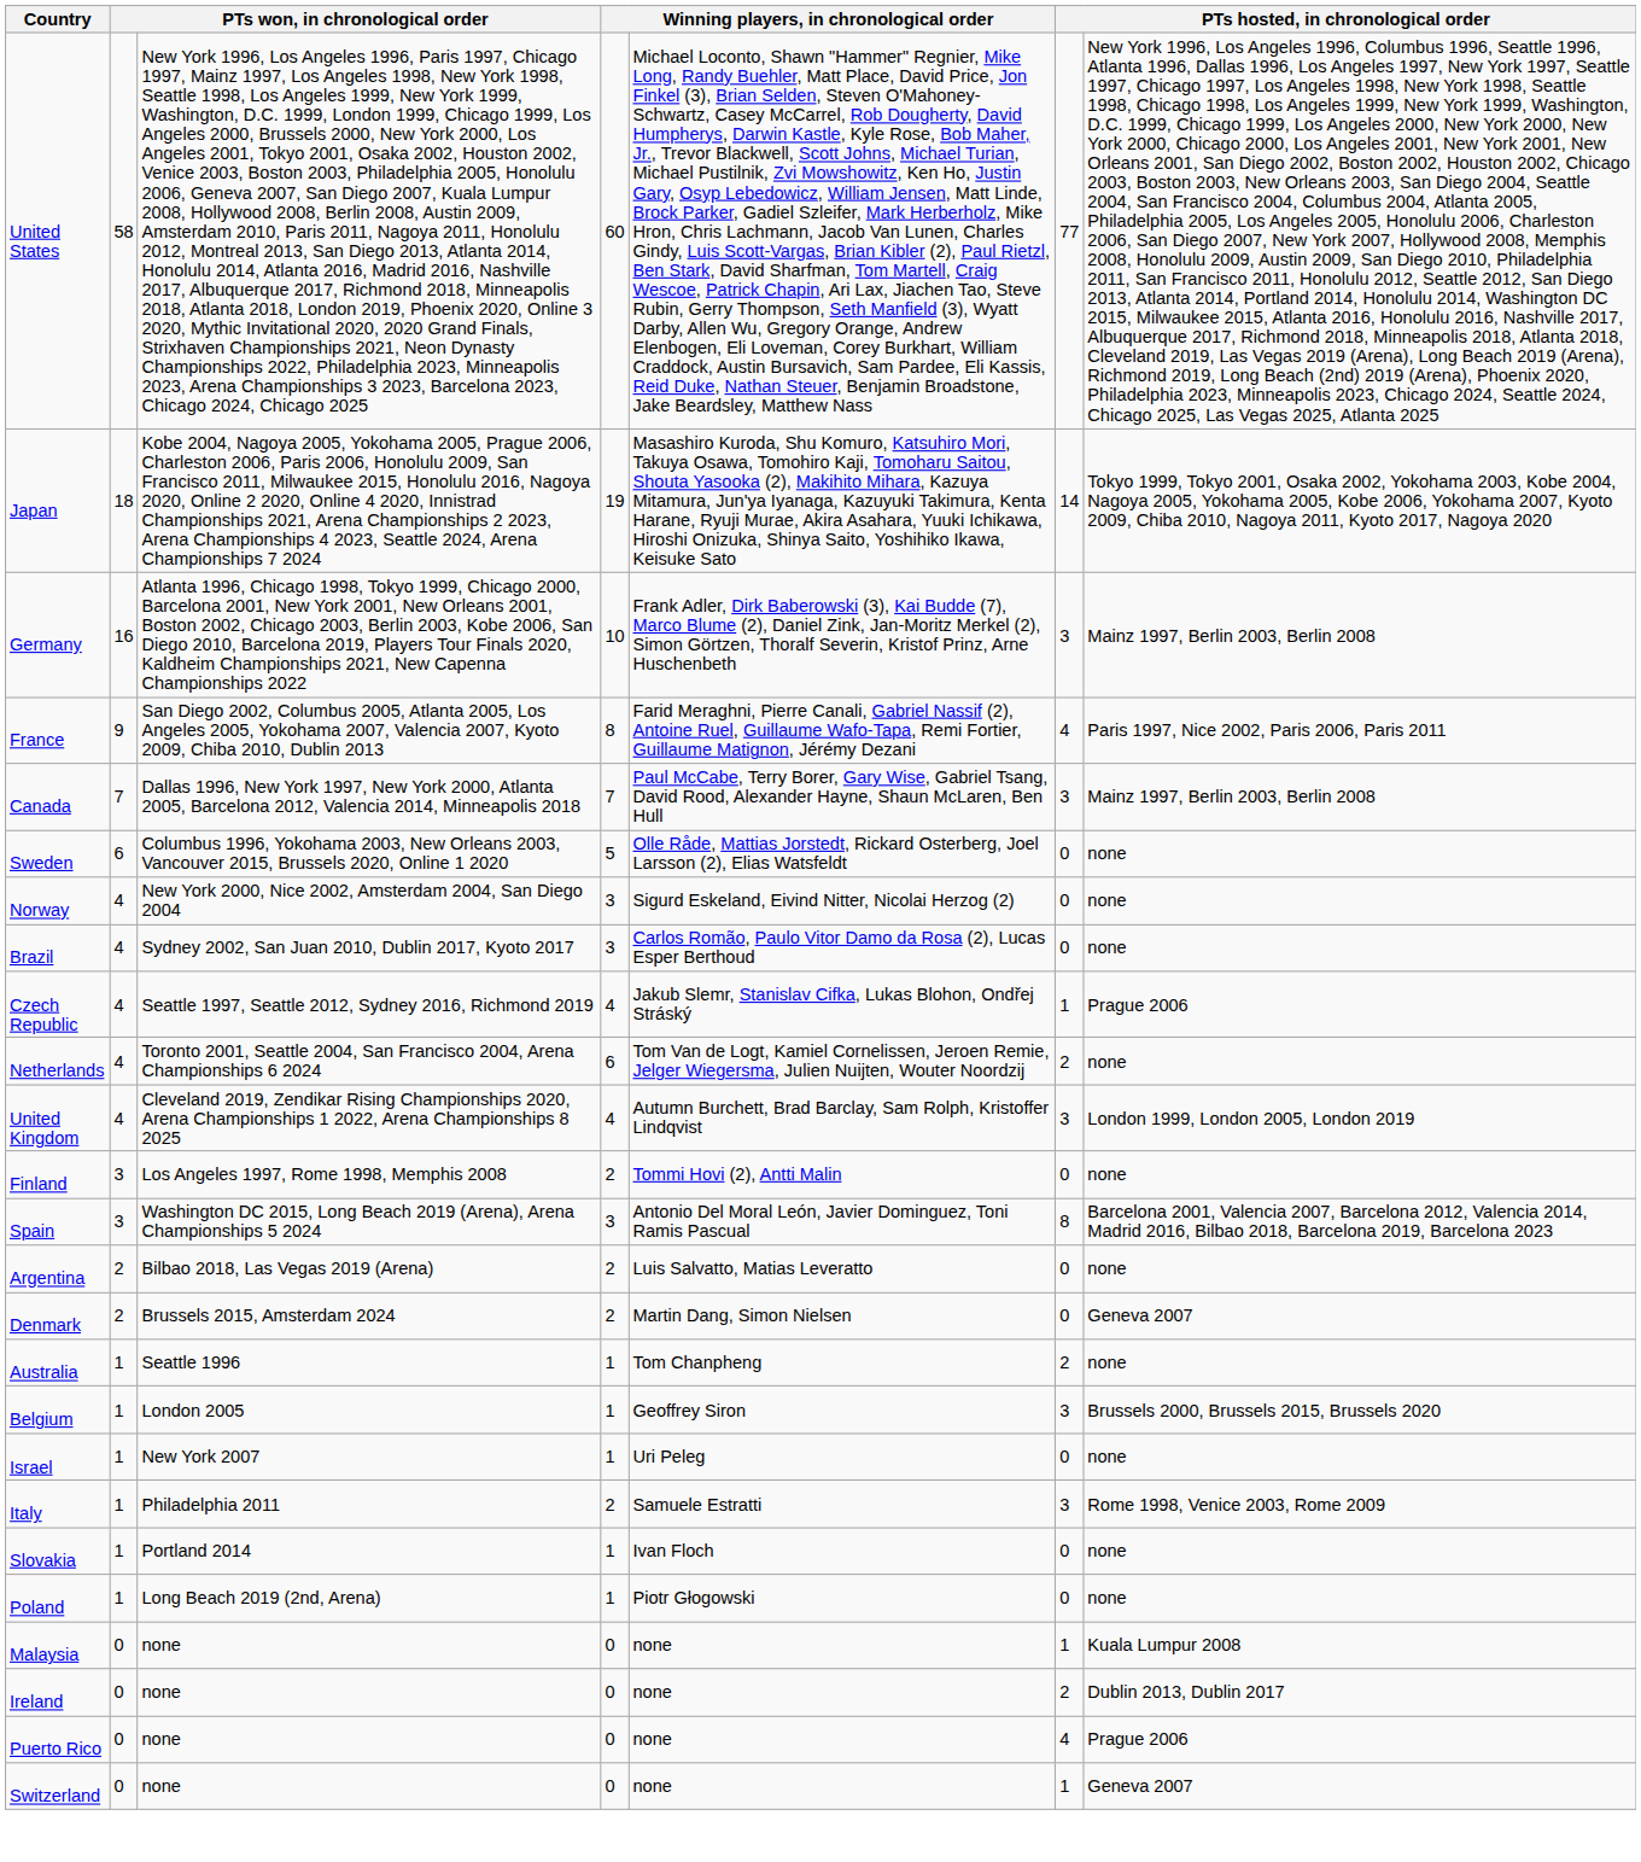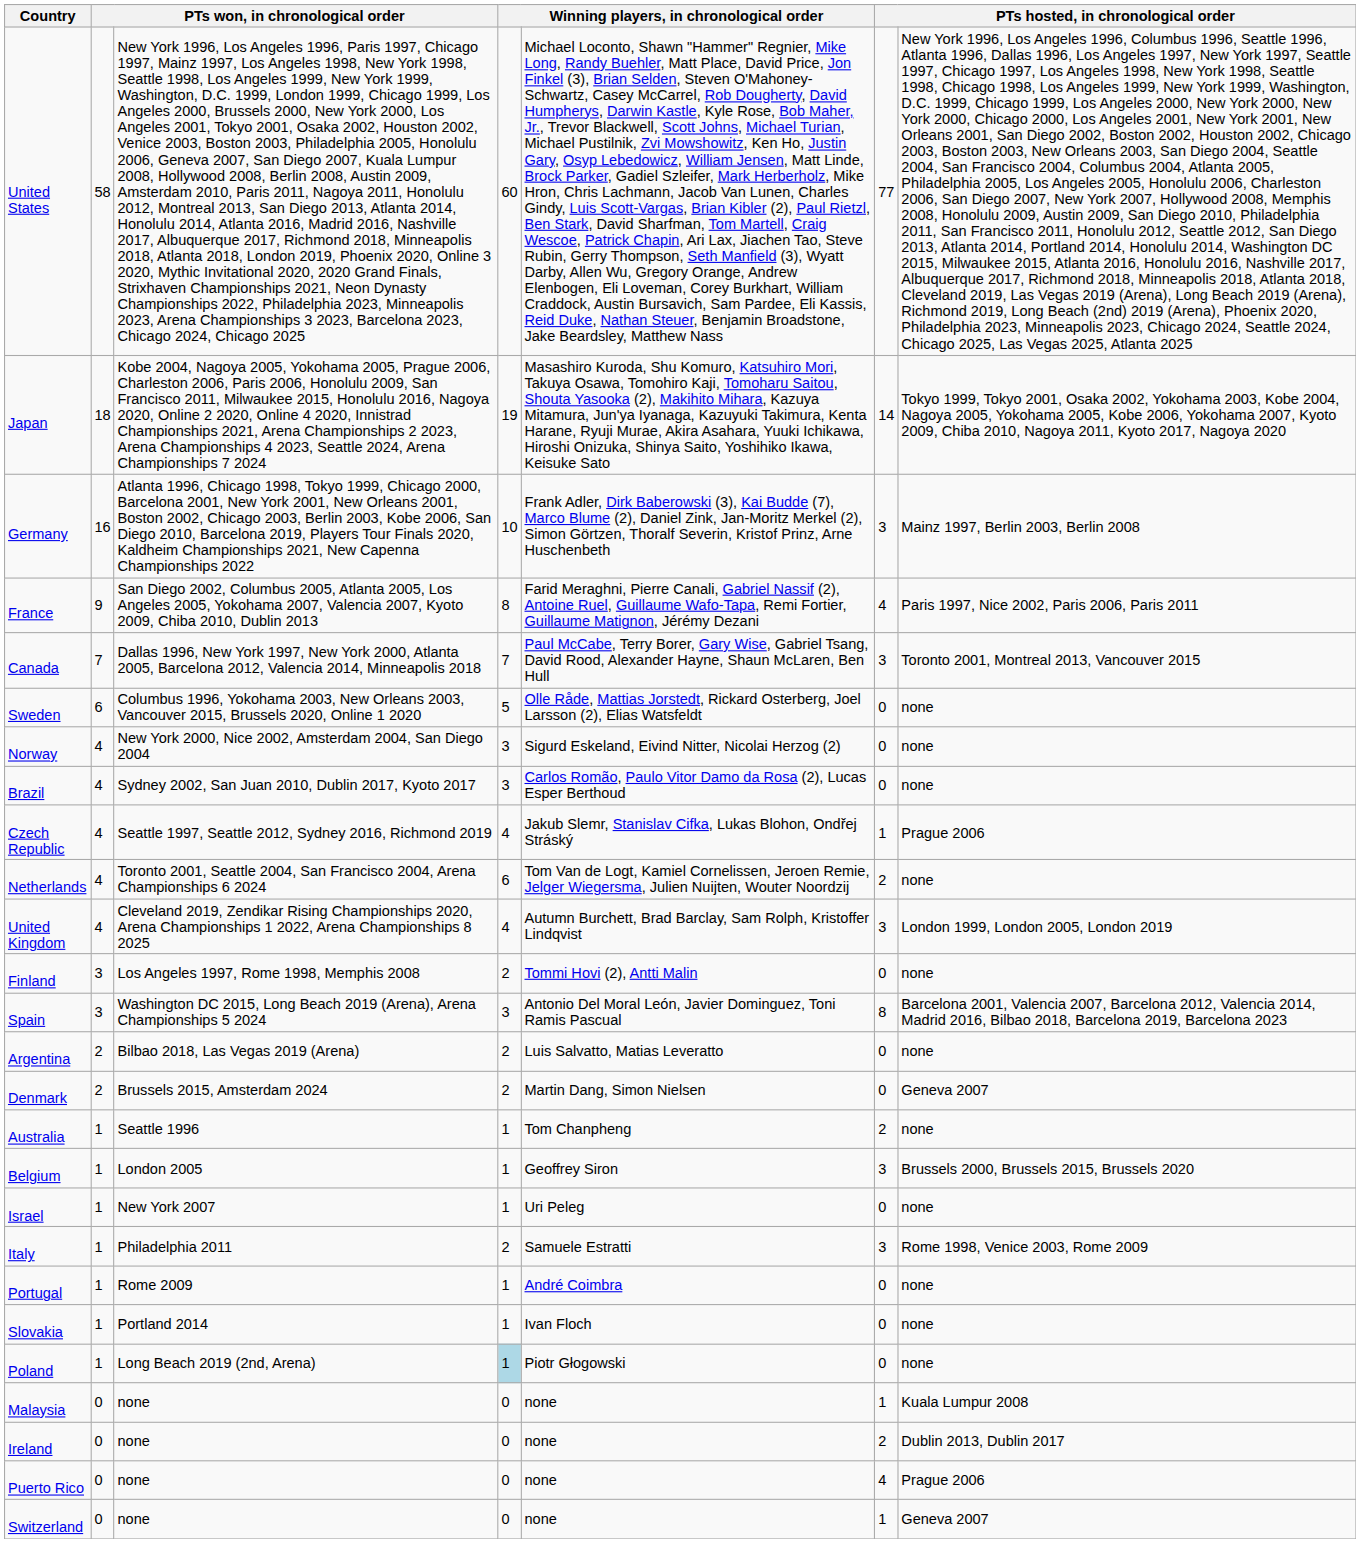Canada | column 7: Mainz 1997, Berlin 2003, Berlin 2008 -> Toronto 2001, Montreal 2013, Vancouver 2015
+ row: Portugal | 1 | Rome 2009 | 1 | André Coimbra | 0 | none
Poland | column 4: no background -> lightblue background
